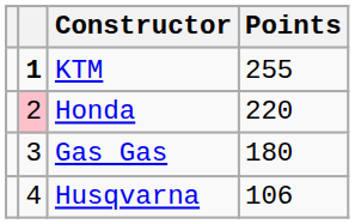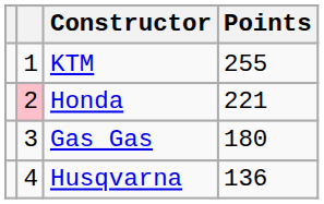KTM | column 2: bold -> normal
Honda | Points: 220 -> 221
Husqvarna | Points: 106 -> 136
